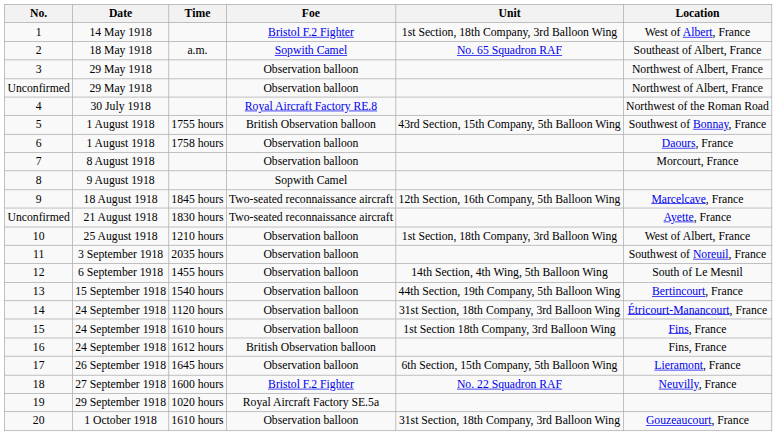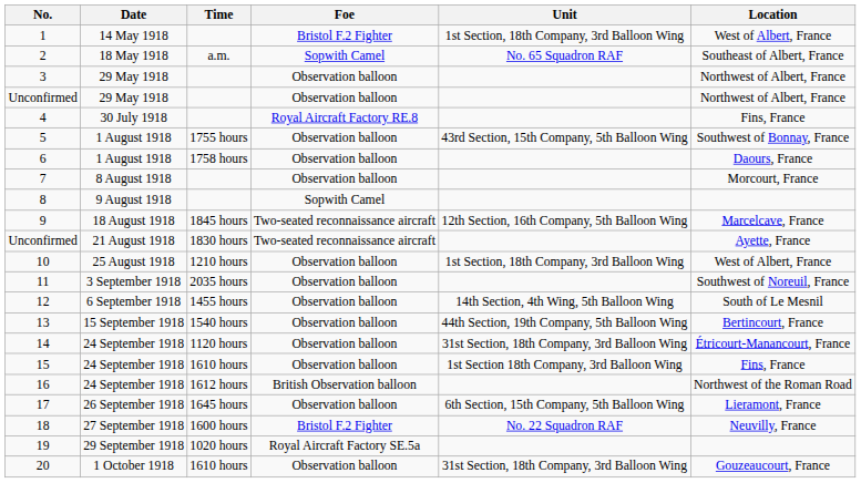4 | Location: Northwest of the Roman Road -> Fins, France
5 | Foe: British Observation balloon -> Observation balloon
16 | Location: Fins, France -> Northwest of the Roman Road
